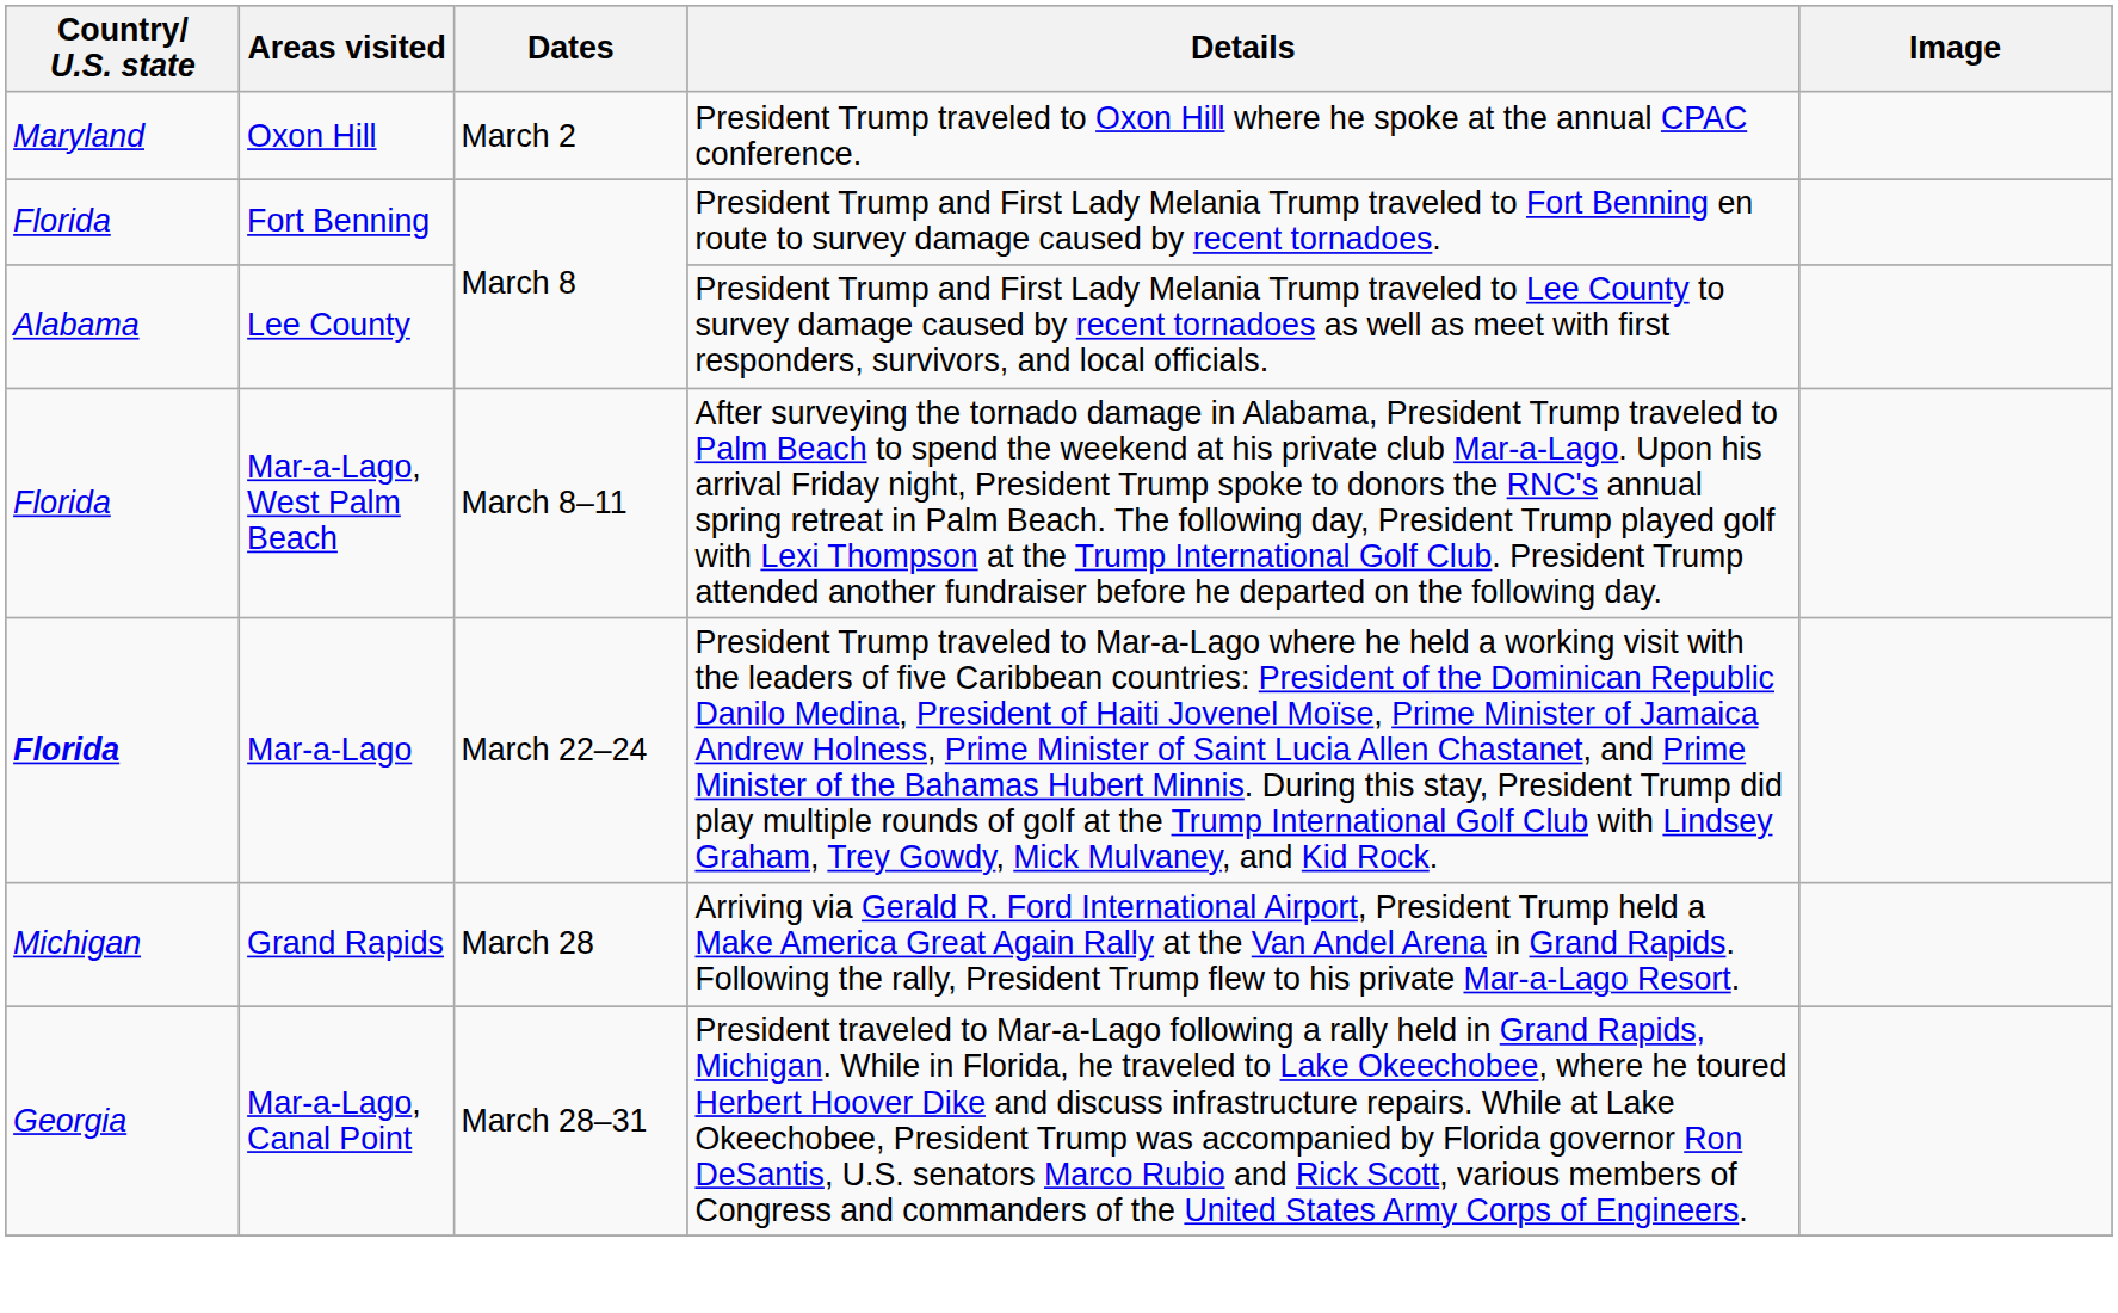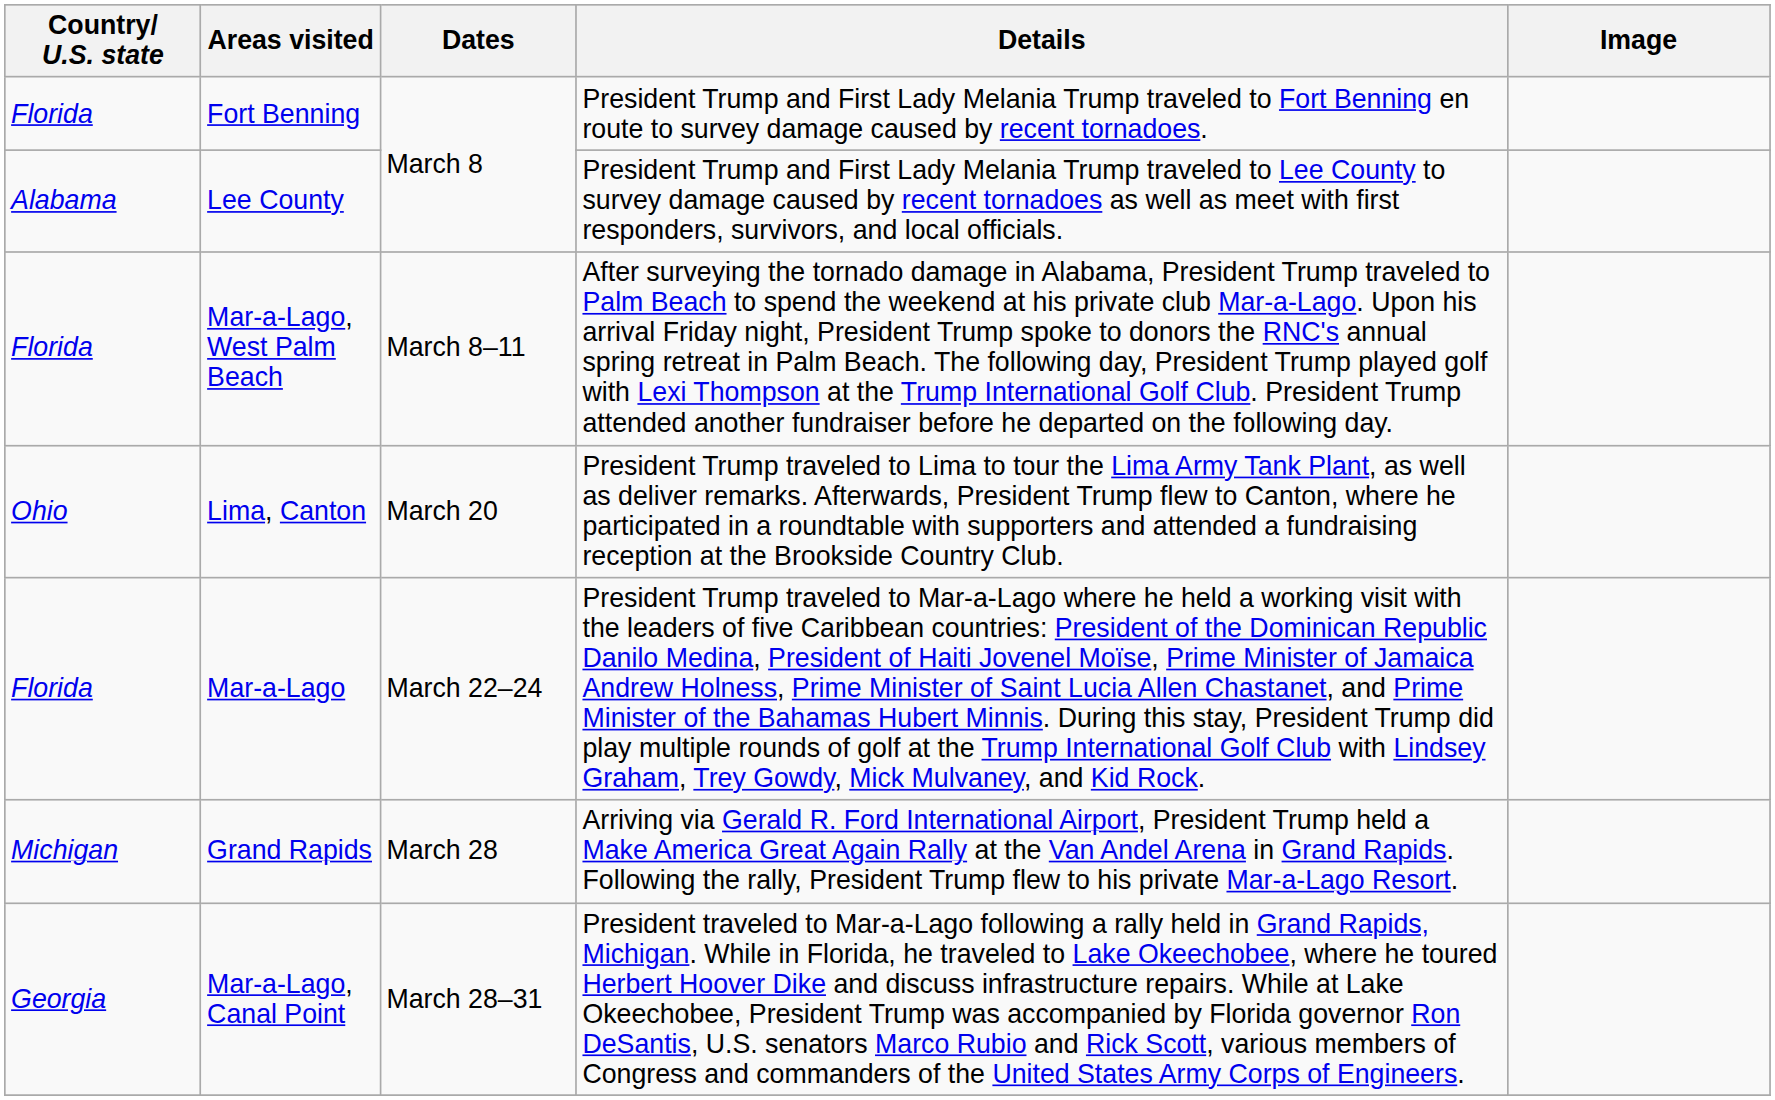- row: Maryland | Oxon Hill | March 2 | President Trump traveled to Oxon Hill where he spoke at the annual CPAC conference.
+ row: Ohio | Lima, Canton | March 20 | President Trump traveled to Lima to tour the Lima Army Tank Plant, as well as deliver remarks. Afterwards, President Trump flew to Canton, where he participated in a roundtable with supporters and attended a fundraising reception at the Brookside Country Club.
Mar-a-Lago | Country/ U.S. state: bold -> normal
